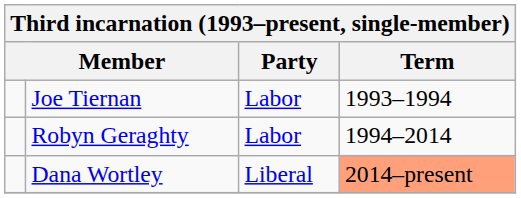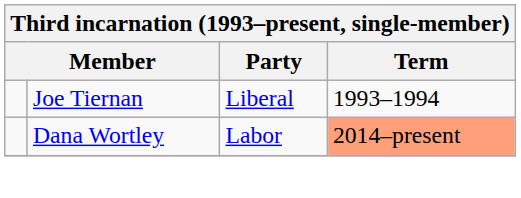Joe Tiernan | Party: Labor -> Liberal
- row: Robyn Geraghty | Labor | 1994–2014
Dana Wortley | Party: Liberal -> Labor
